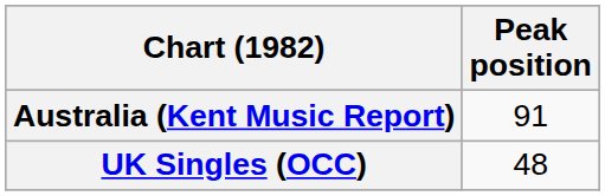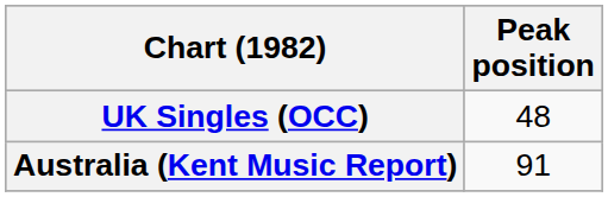rows swapped: Australia (Kent Music Report) <-> UK Singles (OCC)
